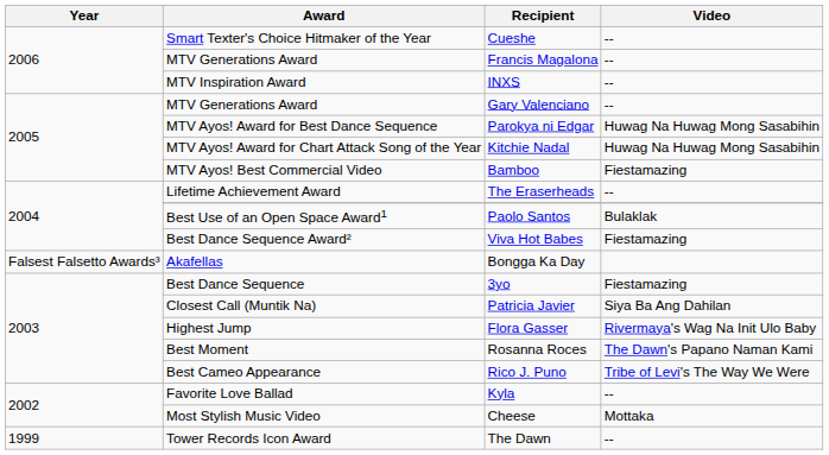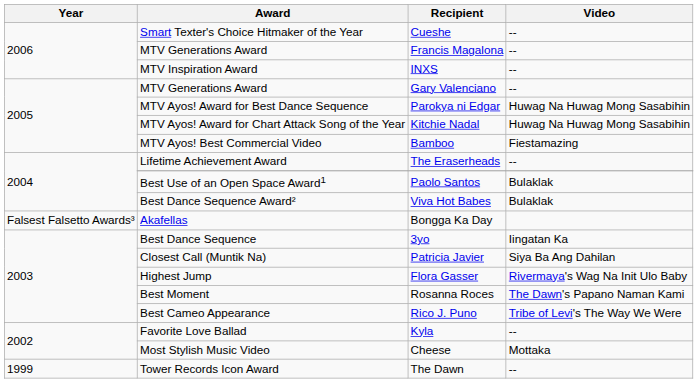Viva Hot Babes | Video: Fiestamazing -> Bulaklak
3yo | Video: Fiestamazing -> Iingatan Ka
